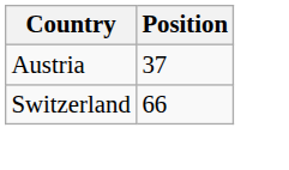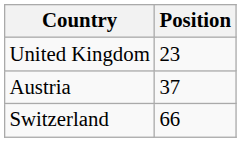+ row: United Kingdom | 23
